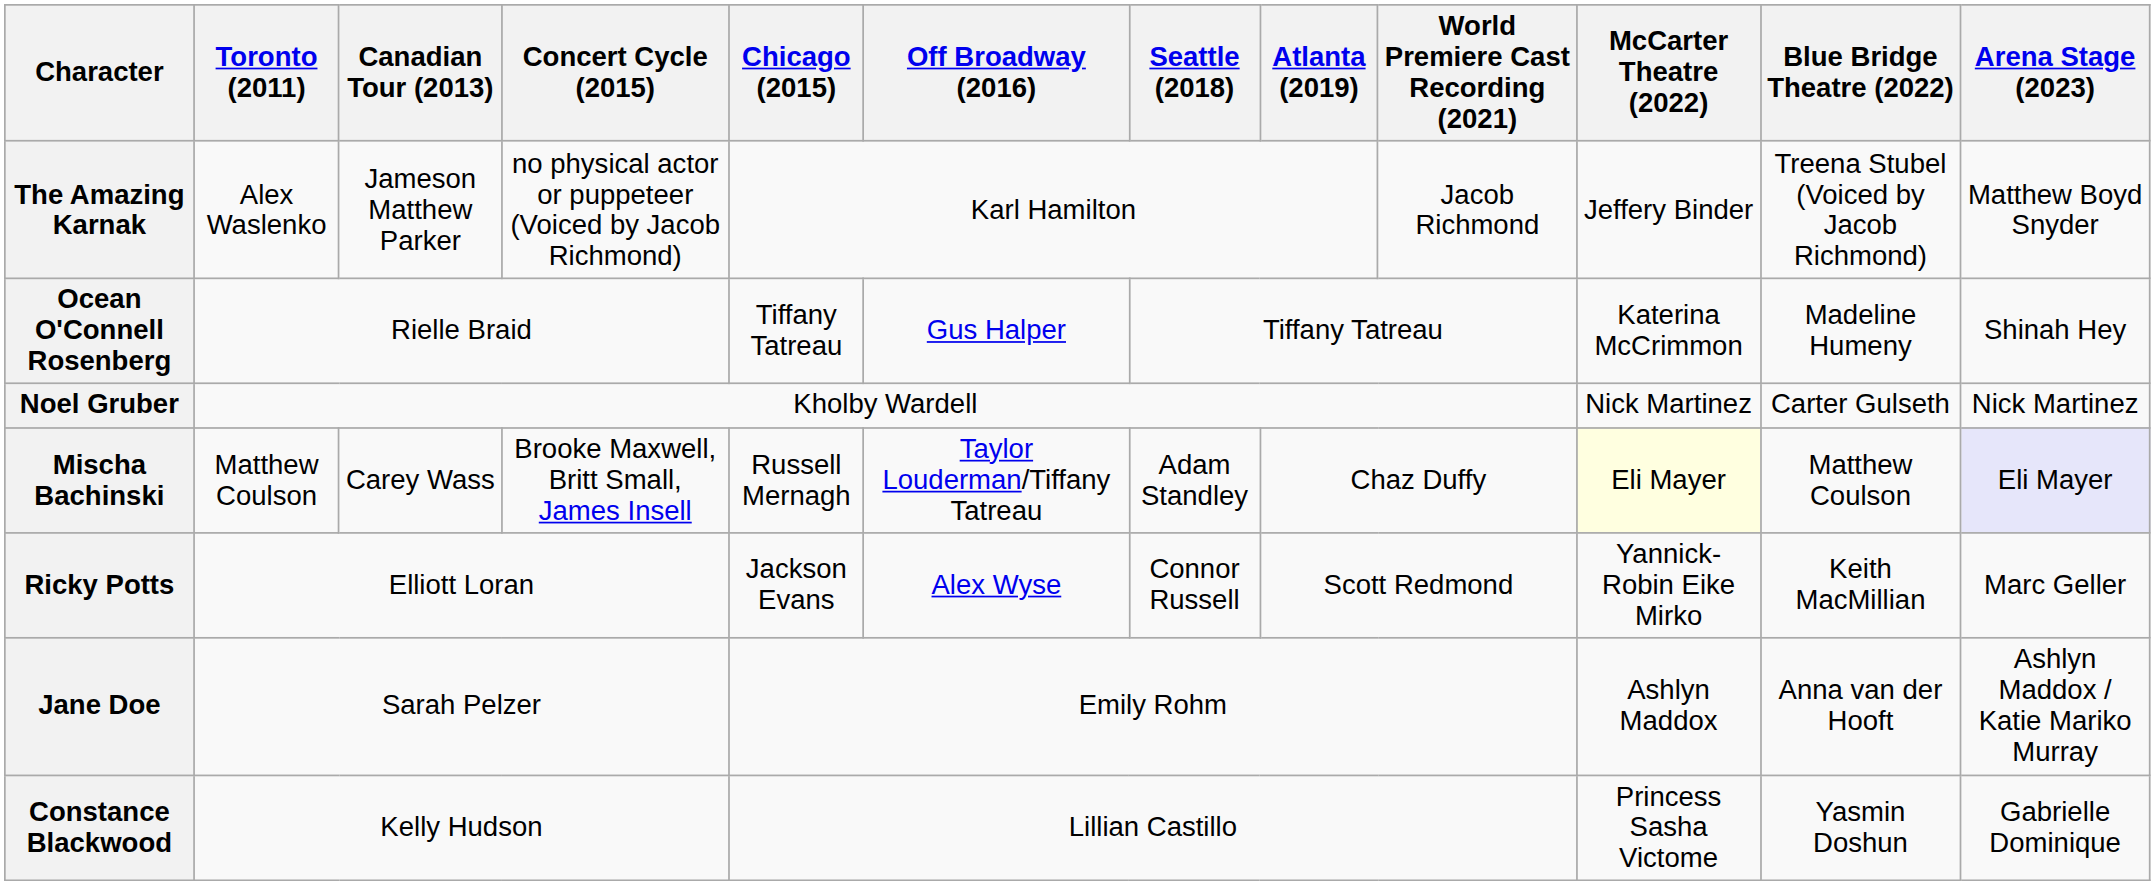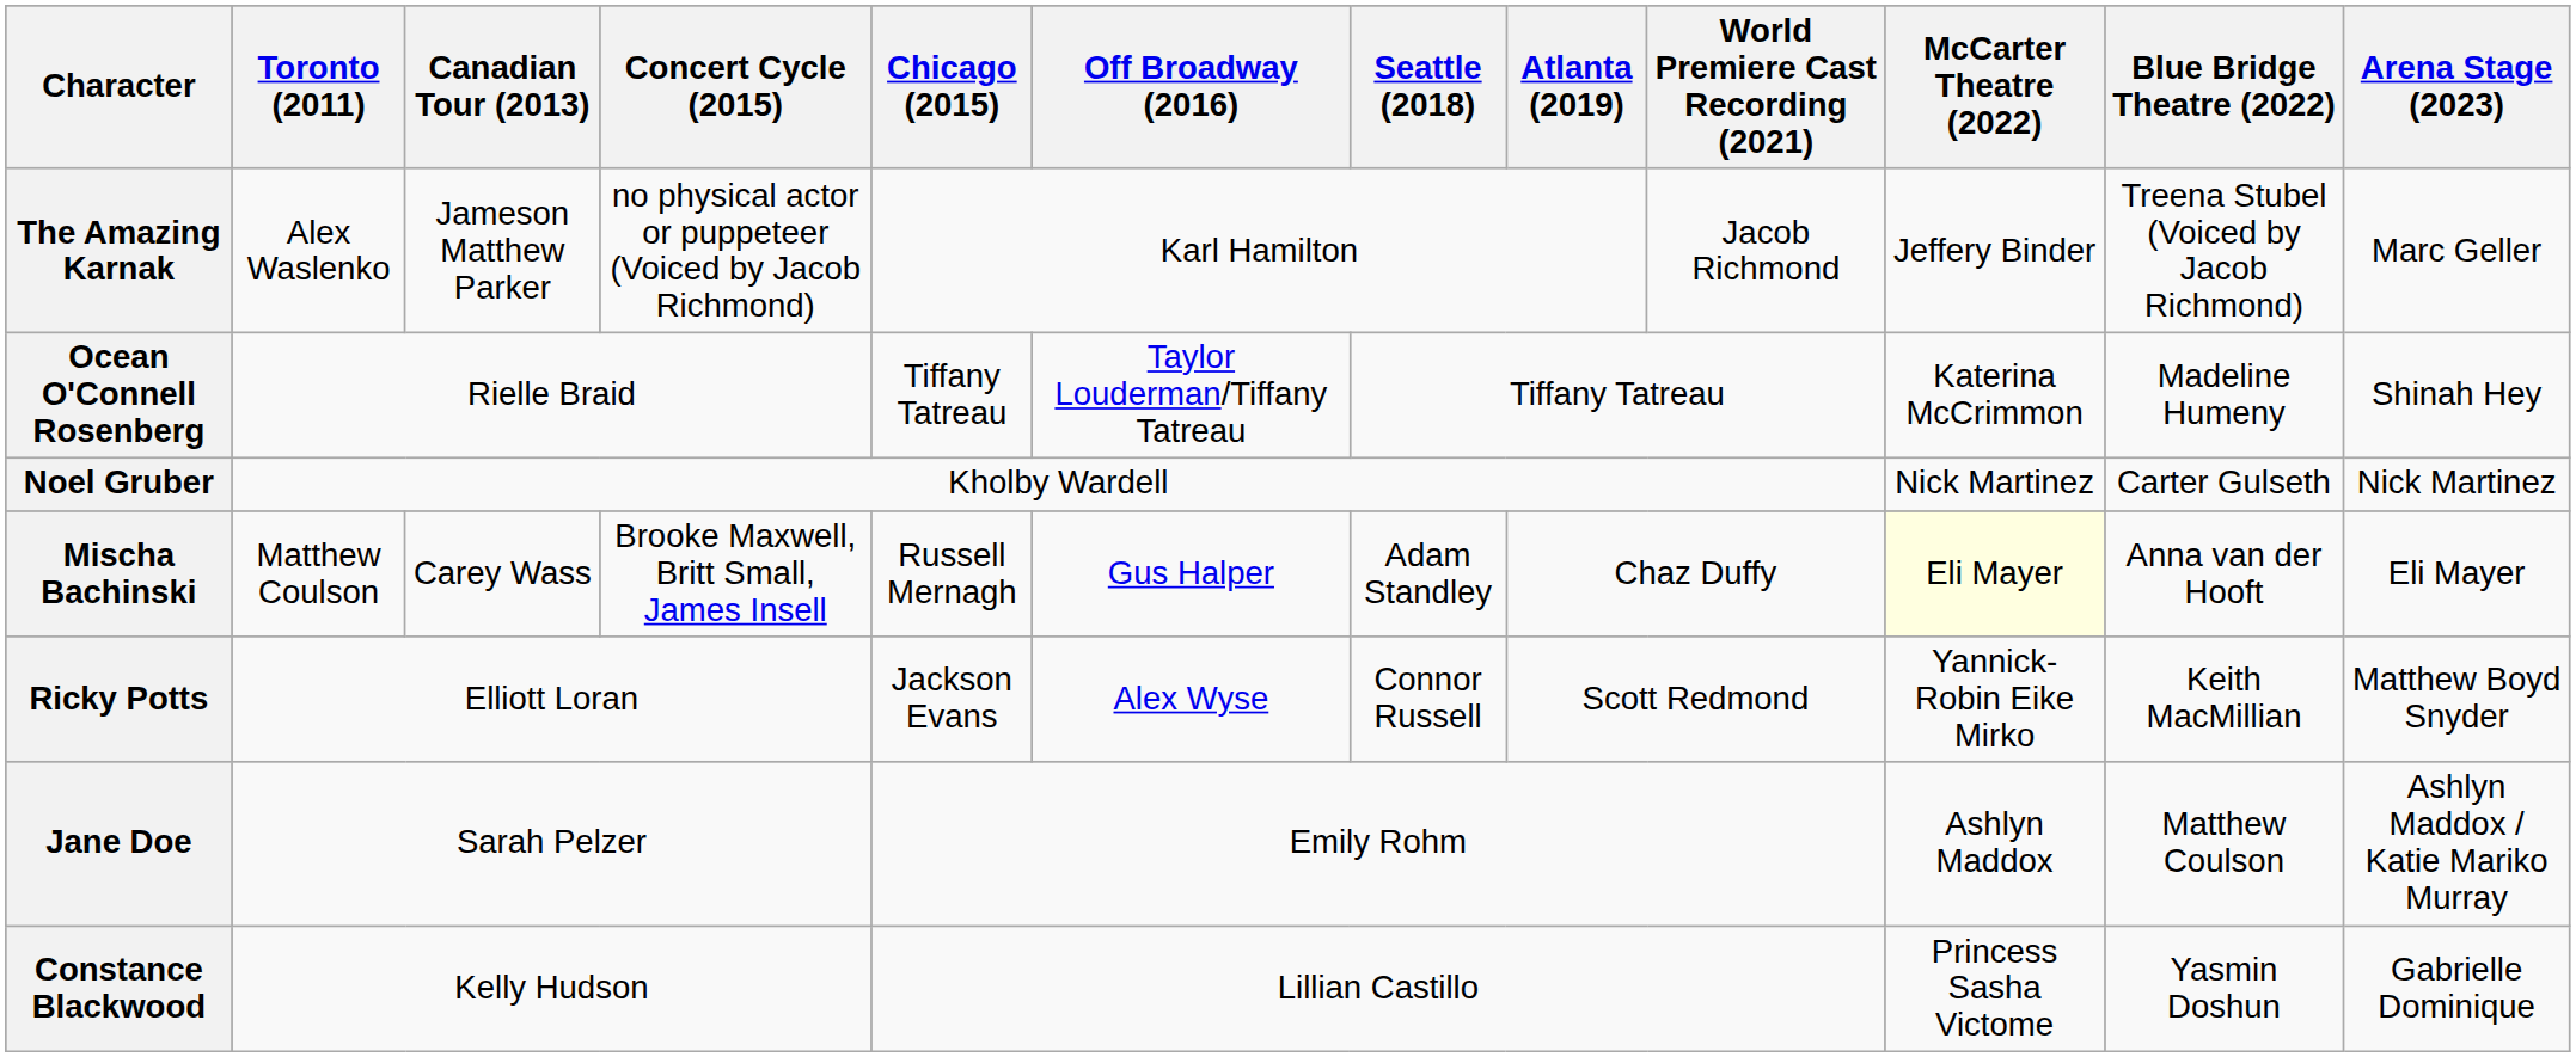The Amazing Karnak | Arena Stage (2023): Matthew Boyd Snyder -> Marc Geller
Ocean O'Connell Rosenberg | Off Broadway (2016): Gus Halper -> Taylor Louderman/Tiffany Tatreau
Mischa Bachinski | Off Broadway (2016): Taylor Louderman/Tiffany Tatreau -> Gus Halper
Mischa Bachinski | Blue Bridge Theatre (2022): Matthew Coulson -> Anna van der Hooft
Mischa Bachinski | Arena Stage (2023): lavender background -> no background
Ricky Potts | Arena Stage (2023): Marc Geller -> Matthew Boyd Snyder
Jane Doe | Blue Bridge Theatre (2022): Anna van der Hooft -> Matthew Coulson
